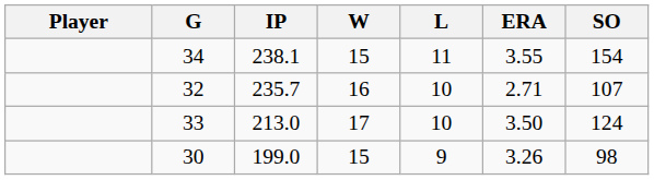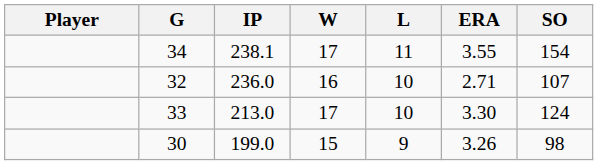34 | W: 15 -> 17
32 | IP: 235.7 -> 236.0
33 | ERA: 3.50 -> 3.30
